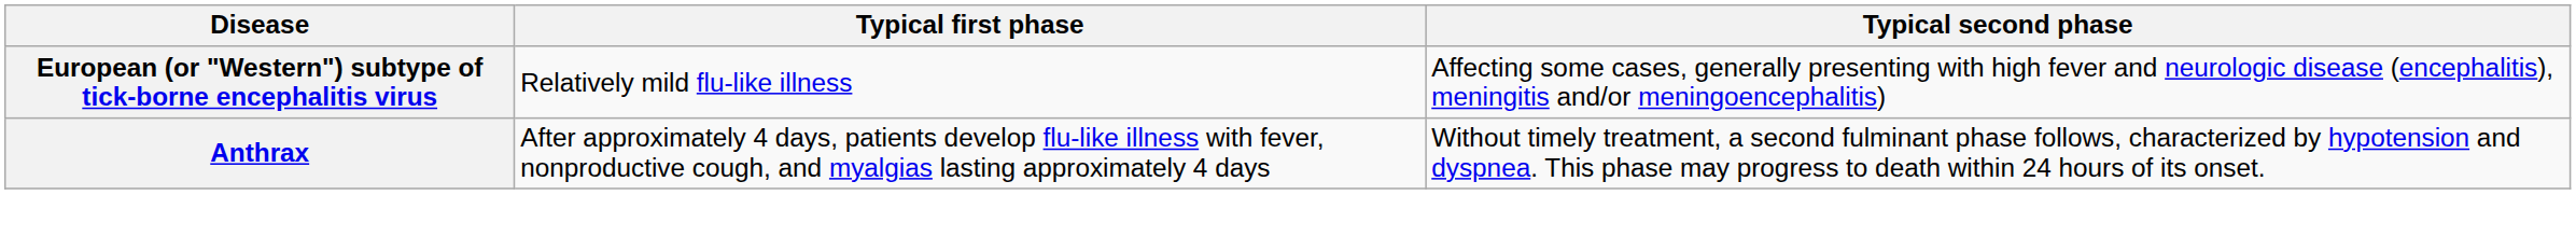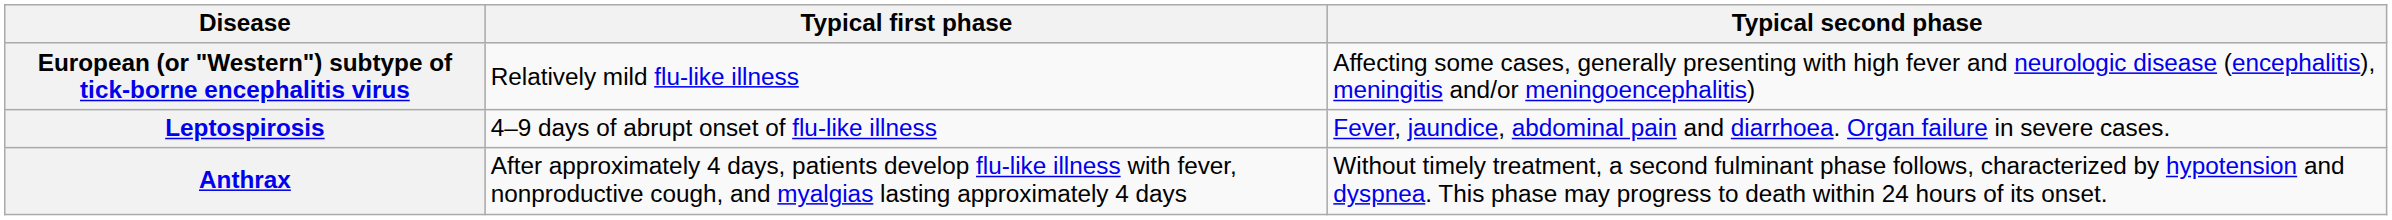+ row: Leptospirosis | 4–9 days of abrupt onset of flu-like illness | Fever, jaundice, abdominal pain and diarrhoea. Organ failure in severe cases.
